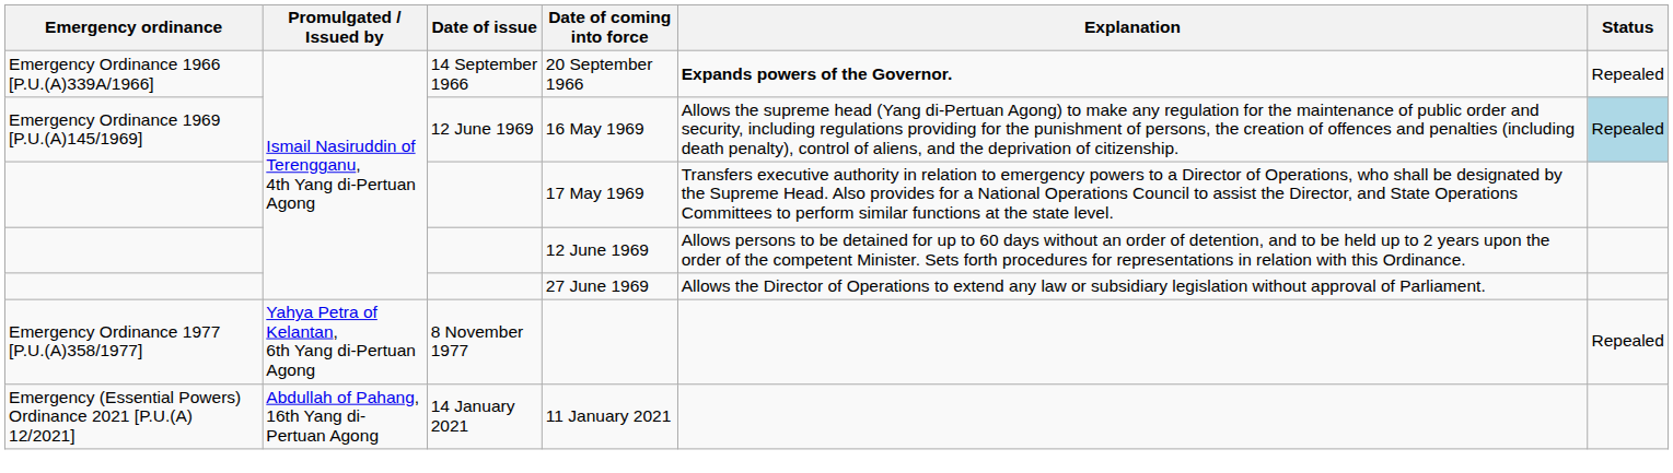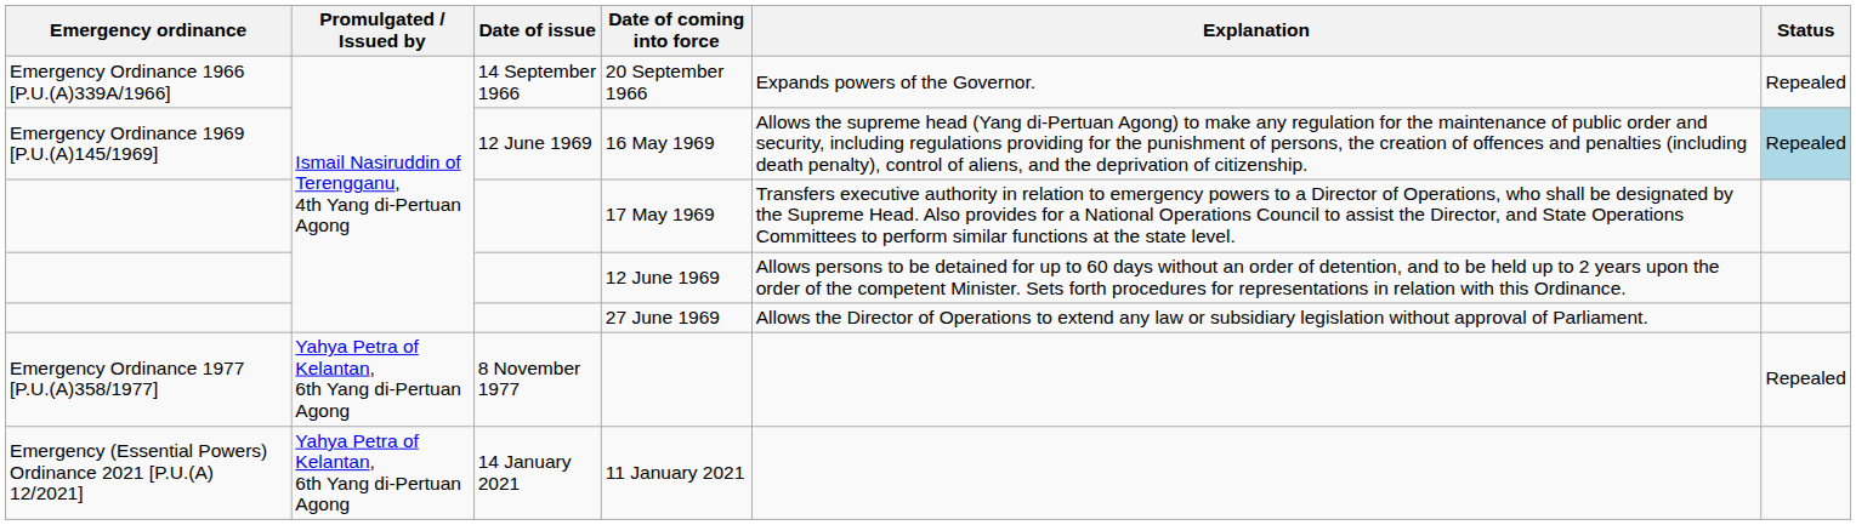20 September 1966 | Explanation: bold -> normal
11 January 2021 | Promulgated / Issued by: Abdullah of Pahang, 16th Yang di-Pertuan Agong -> Yahya Petra of Kelantan, 6th Yang di-Pertuan Agong
